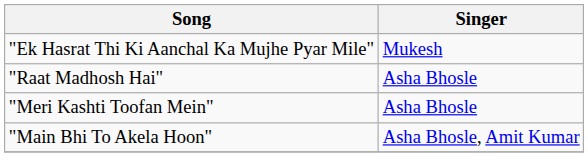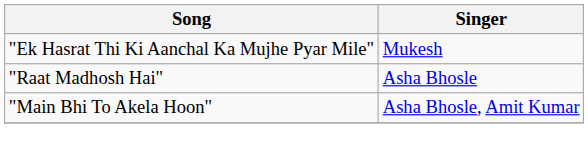- row: "Meri Kashti Toofan Mein" | Asha Bhosle
